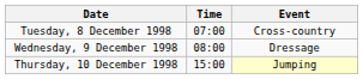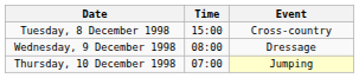Tuesday, 8 December 1998 | Time: 07:00 -> 15:00
Thursday, 10 December 1998 | Time: 15:00 -> 07:00
